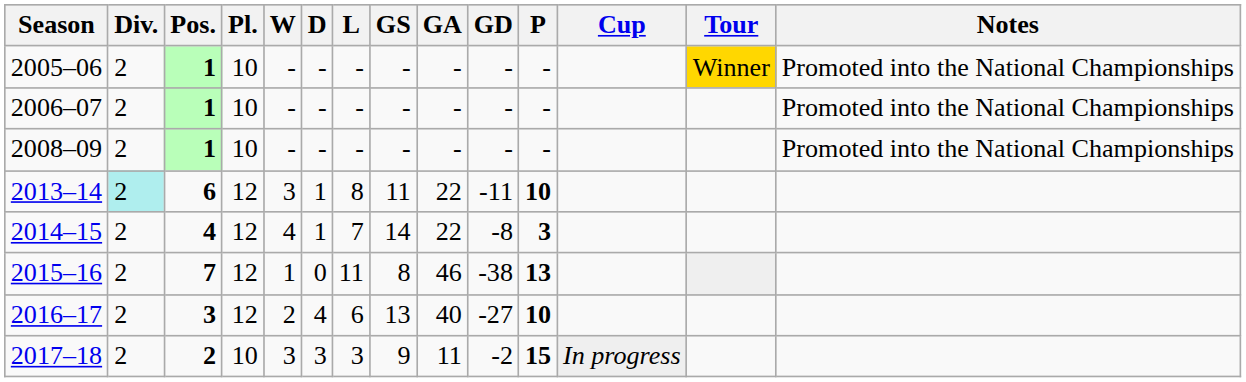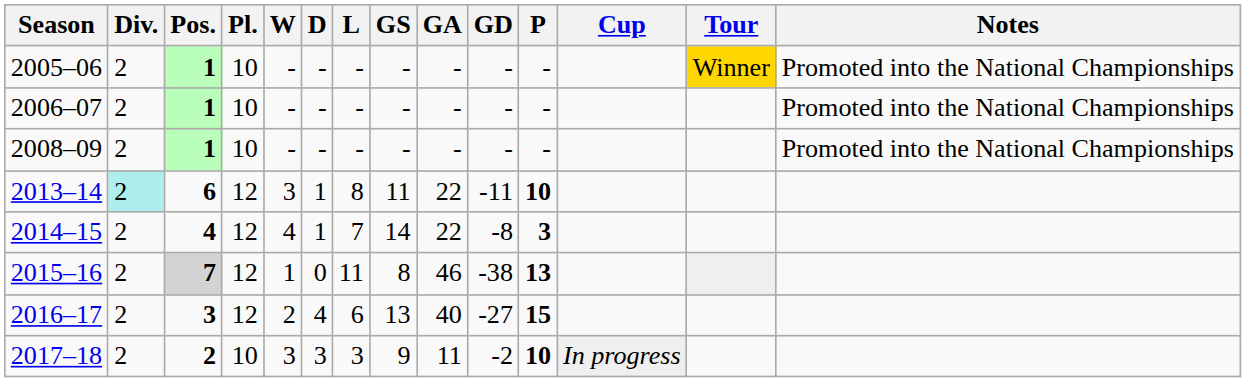2015–16 | Pos.: no background -> lightgrey background
2016–17 | P: 10 -> 15
2017–18 | P: 15 -> 10
